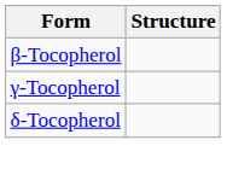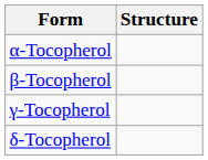+ row: α-Tocopherol
